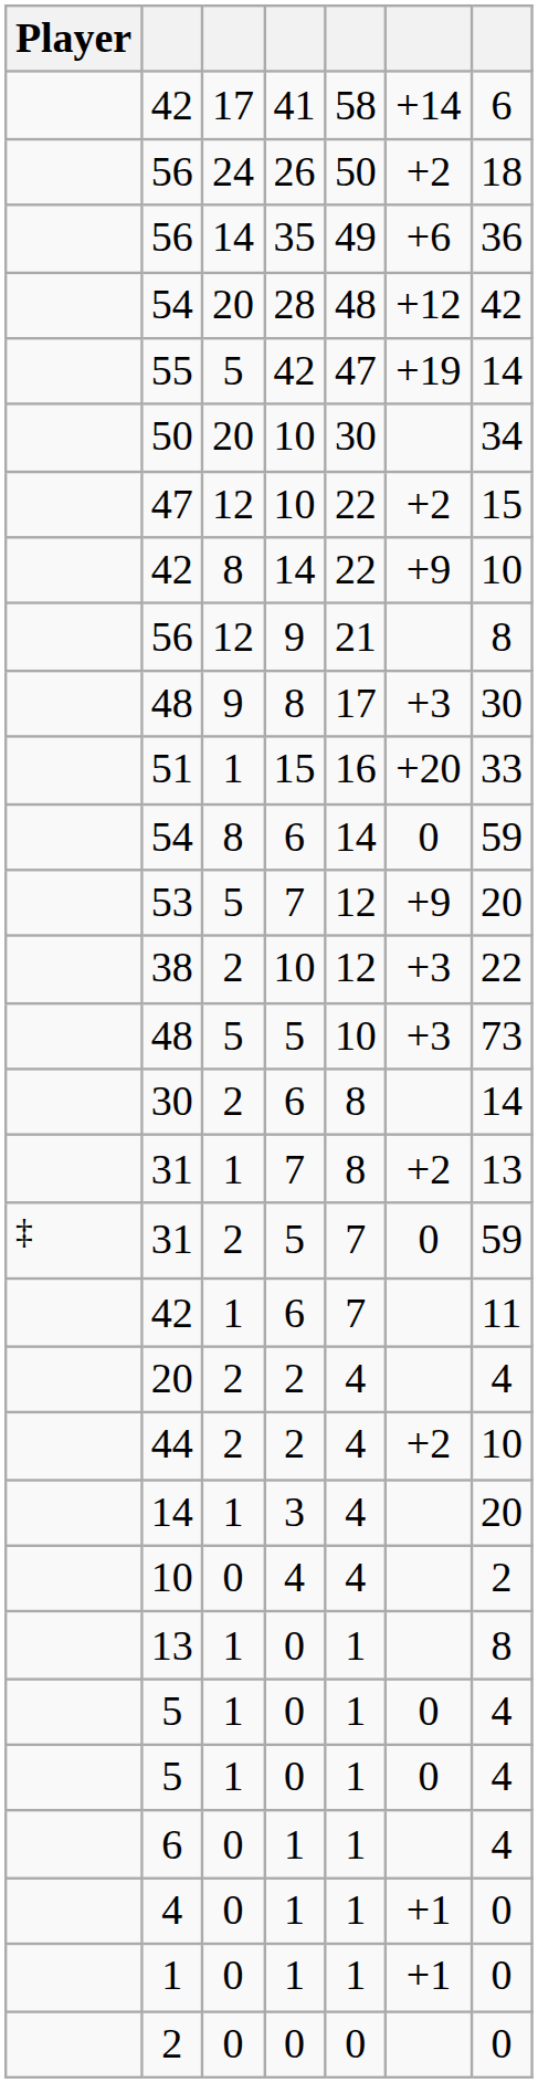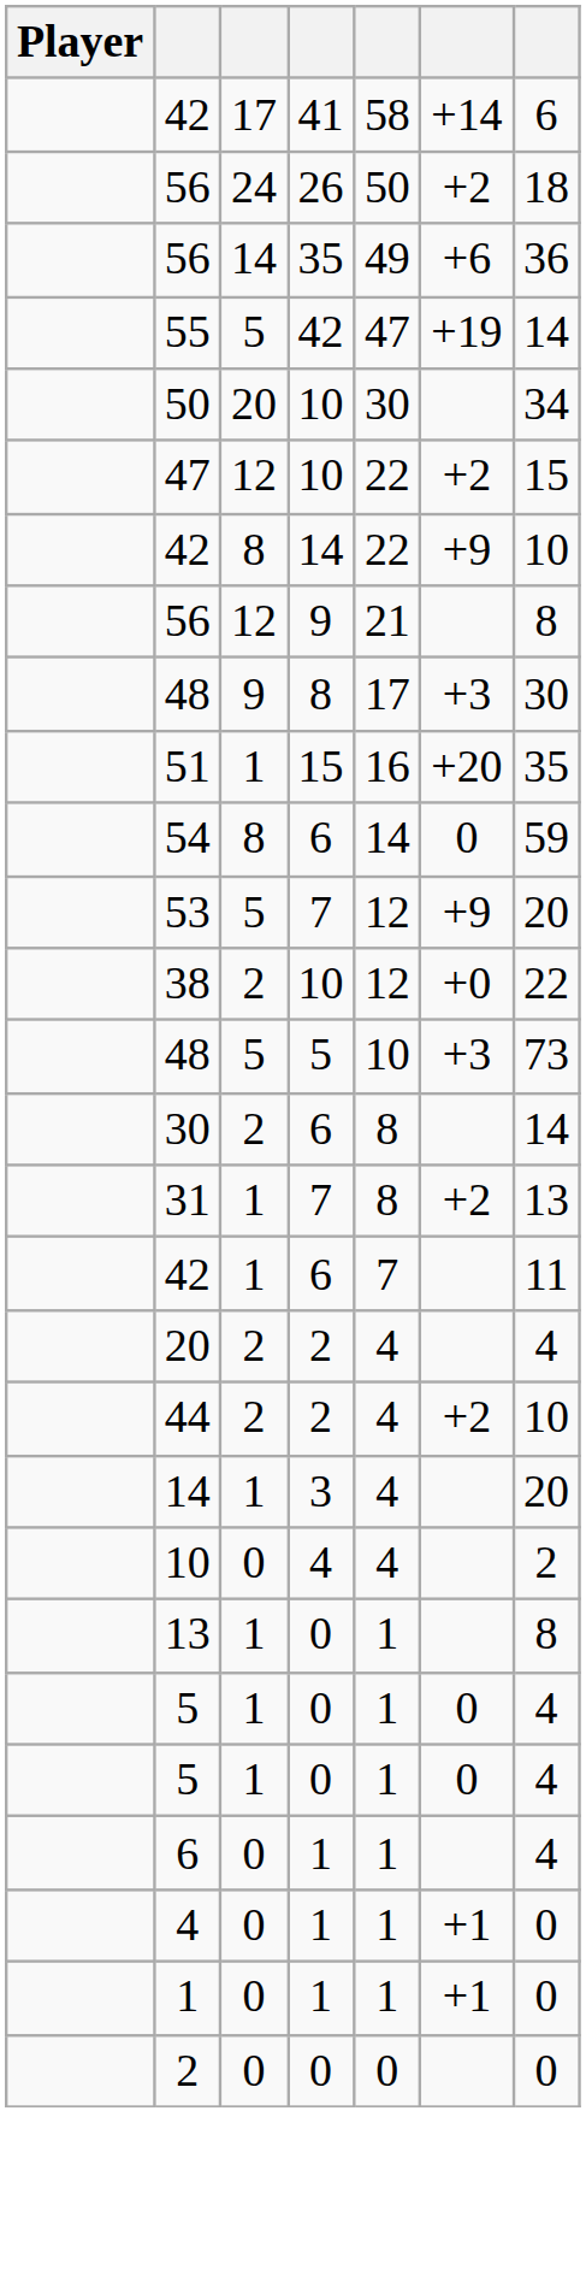- row: 54 | 20 | 28 | 48 | +12 | 42
51 | column 7: 33 -> 35
38 | column 6: +3 -> +0
- row: ‡ | 31 | 2 | 5 | 7 | 0 | 59
